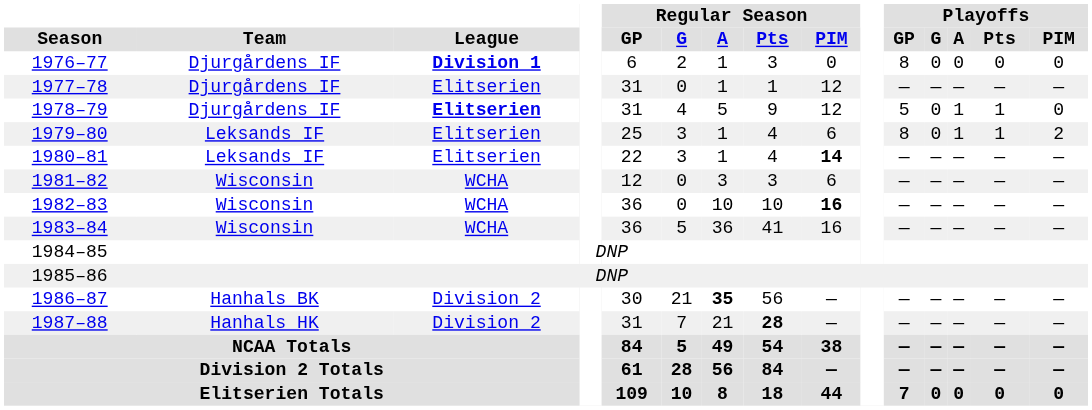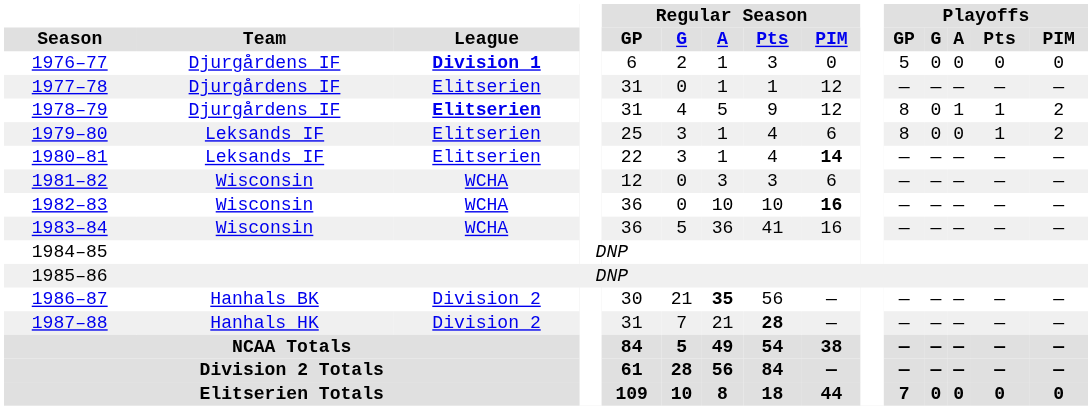1976–77 | Playoffs / GP: 8 -> 5
1978–79 | Playoffs / GP: 5 -> 8
1978–79 | Playoffs / PIM: 0 -> 2
1979–80 | Playoffs / A: 1 -> 0
